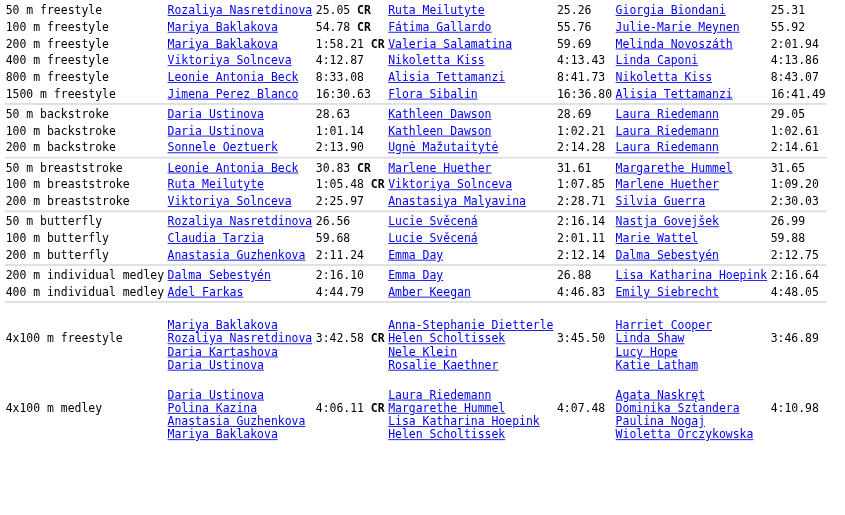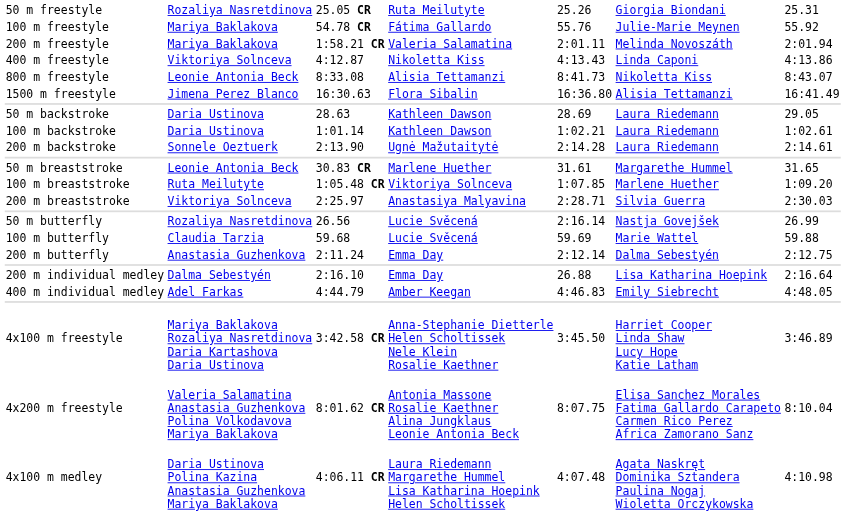200 m freestyle | column 5: 59.69 -> 2:01.11
100 m butterfly | column 5: 2:01.11 -> 59.69
+ row: 4x200 m freestyle | Valeria Salamatina Anastasia Guzhenkova Polina Volkodavova Mariya Baklakova | 8:01.62 CR | Antonia Massone Rosalie Kaethner Alina Jungklaus Leonie Antonia Beck | 8:07.75 | Elisa Sanchez Morales Fatima Gallardo Carapeto Carmen Rico Perez Africa Zamorano Sanz | 8:10.04
